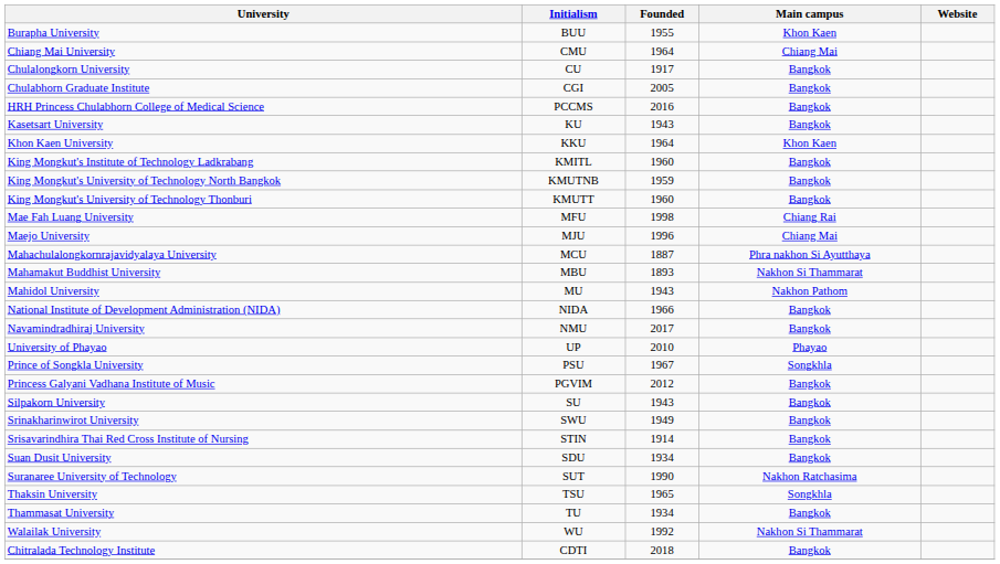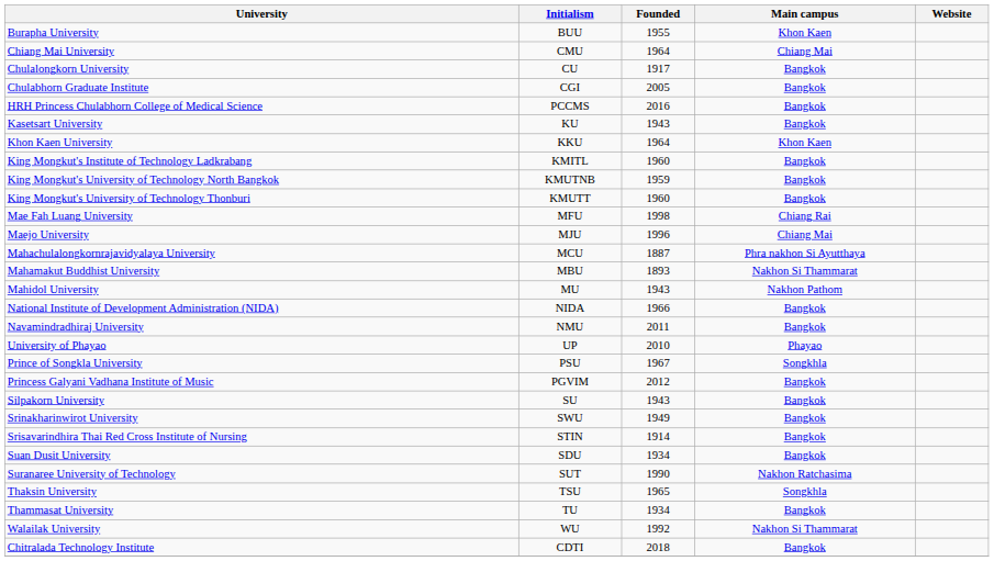Navamindradhiraj University | Founded: 2017 -> 2011
